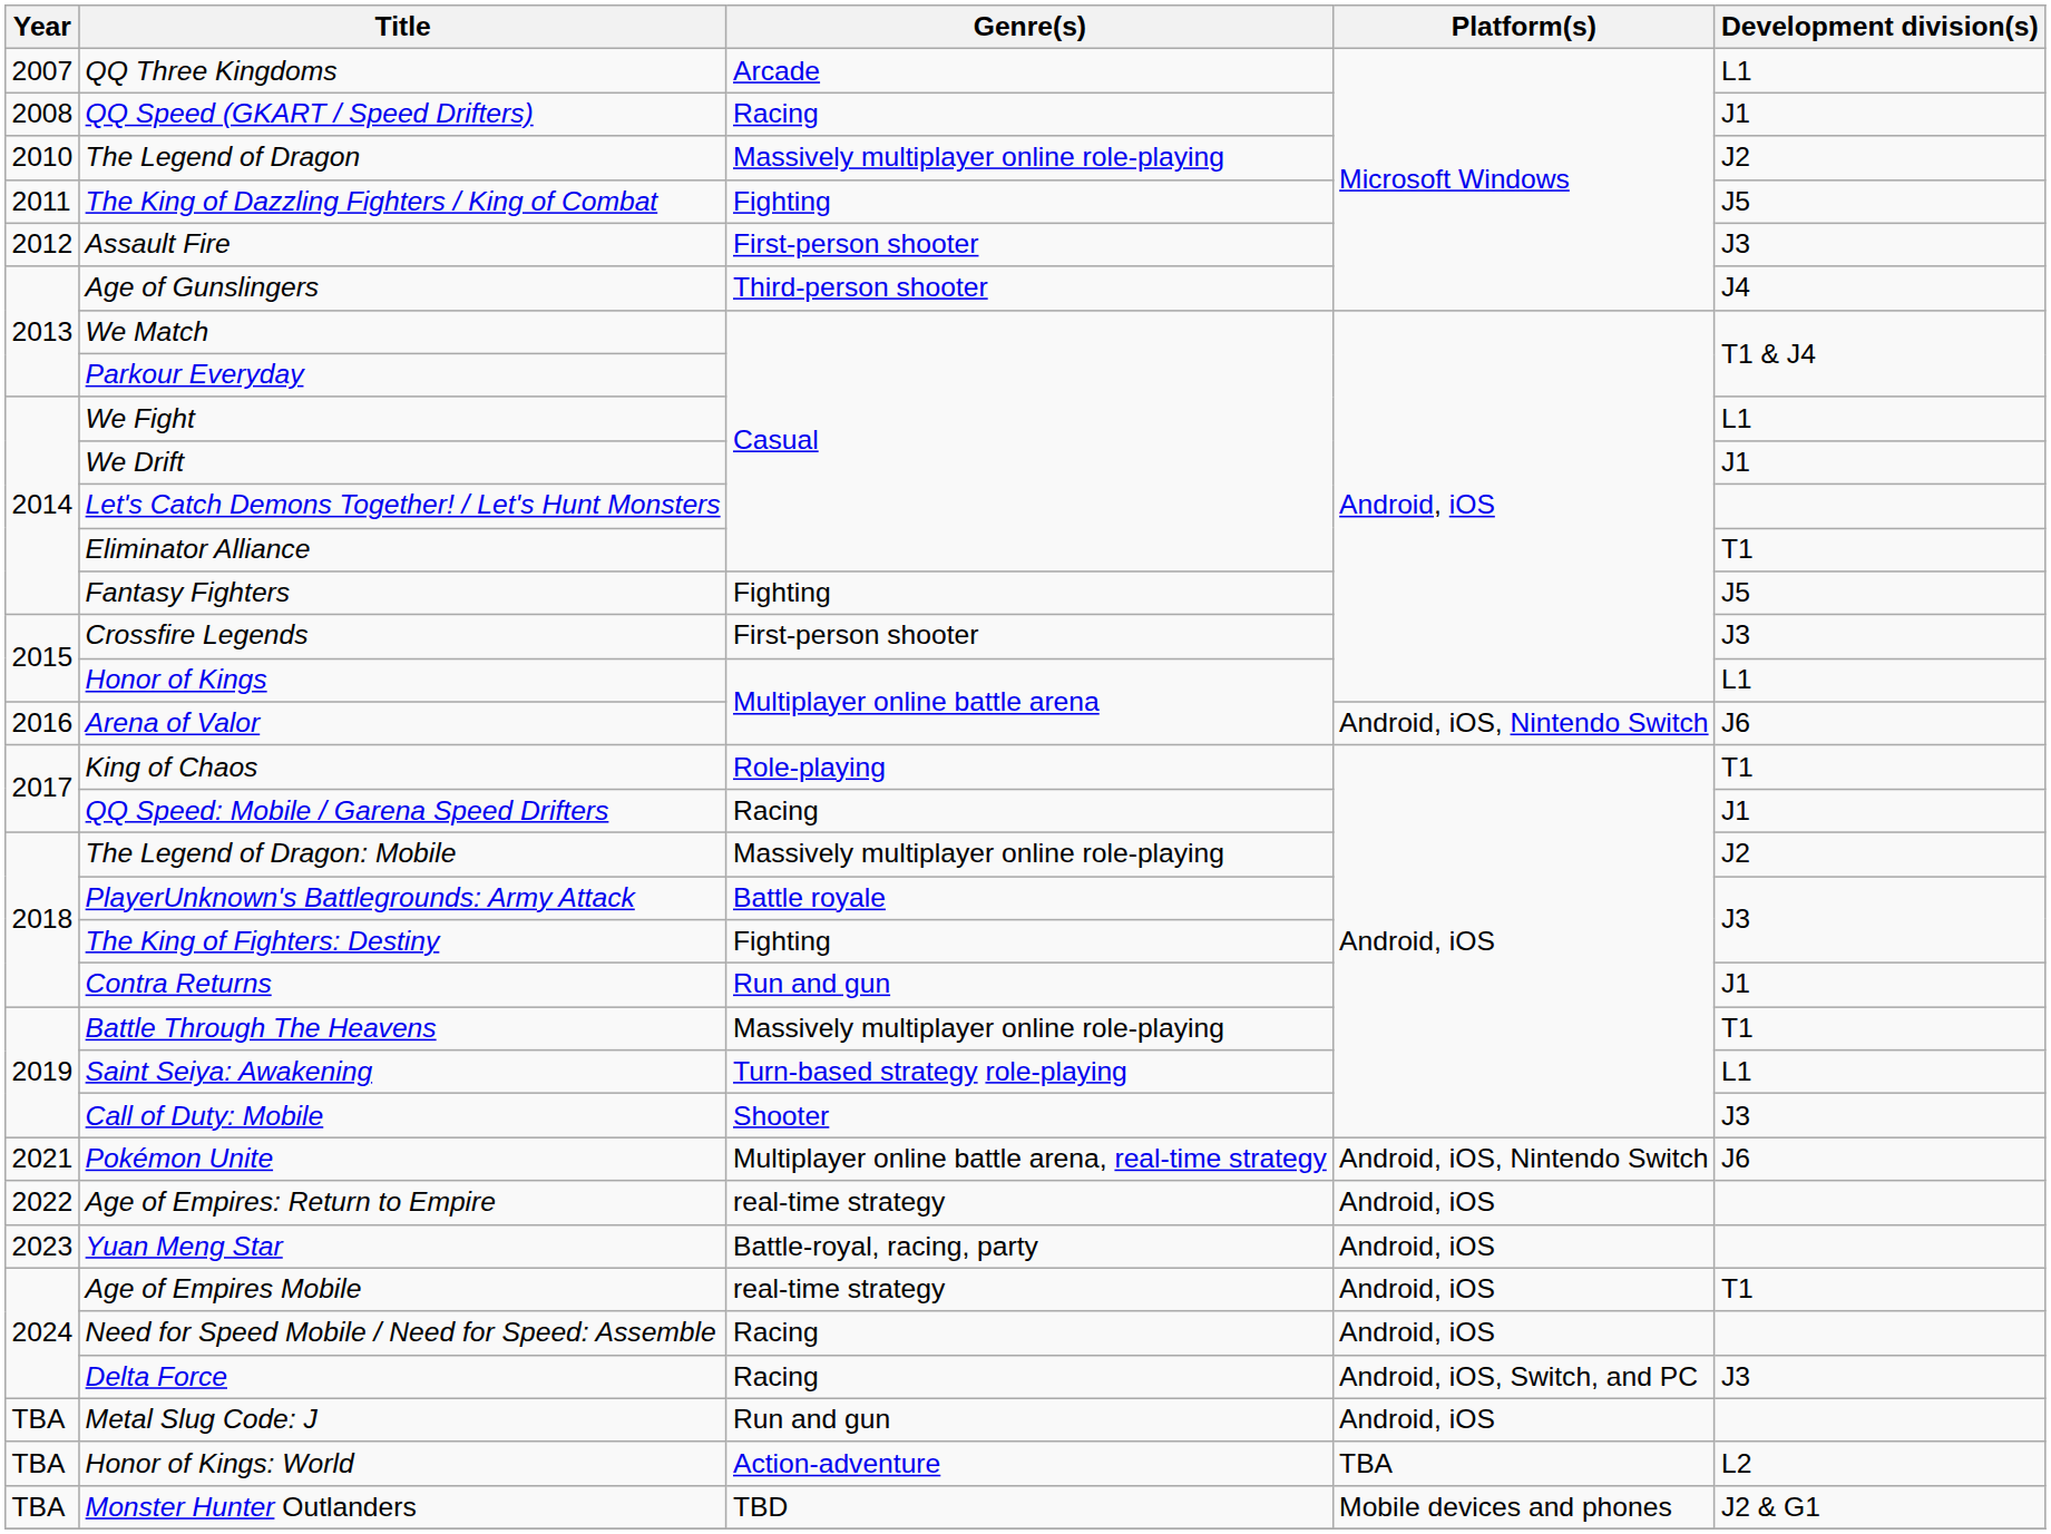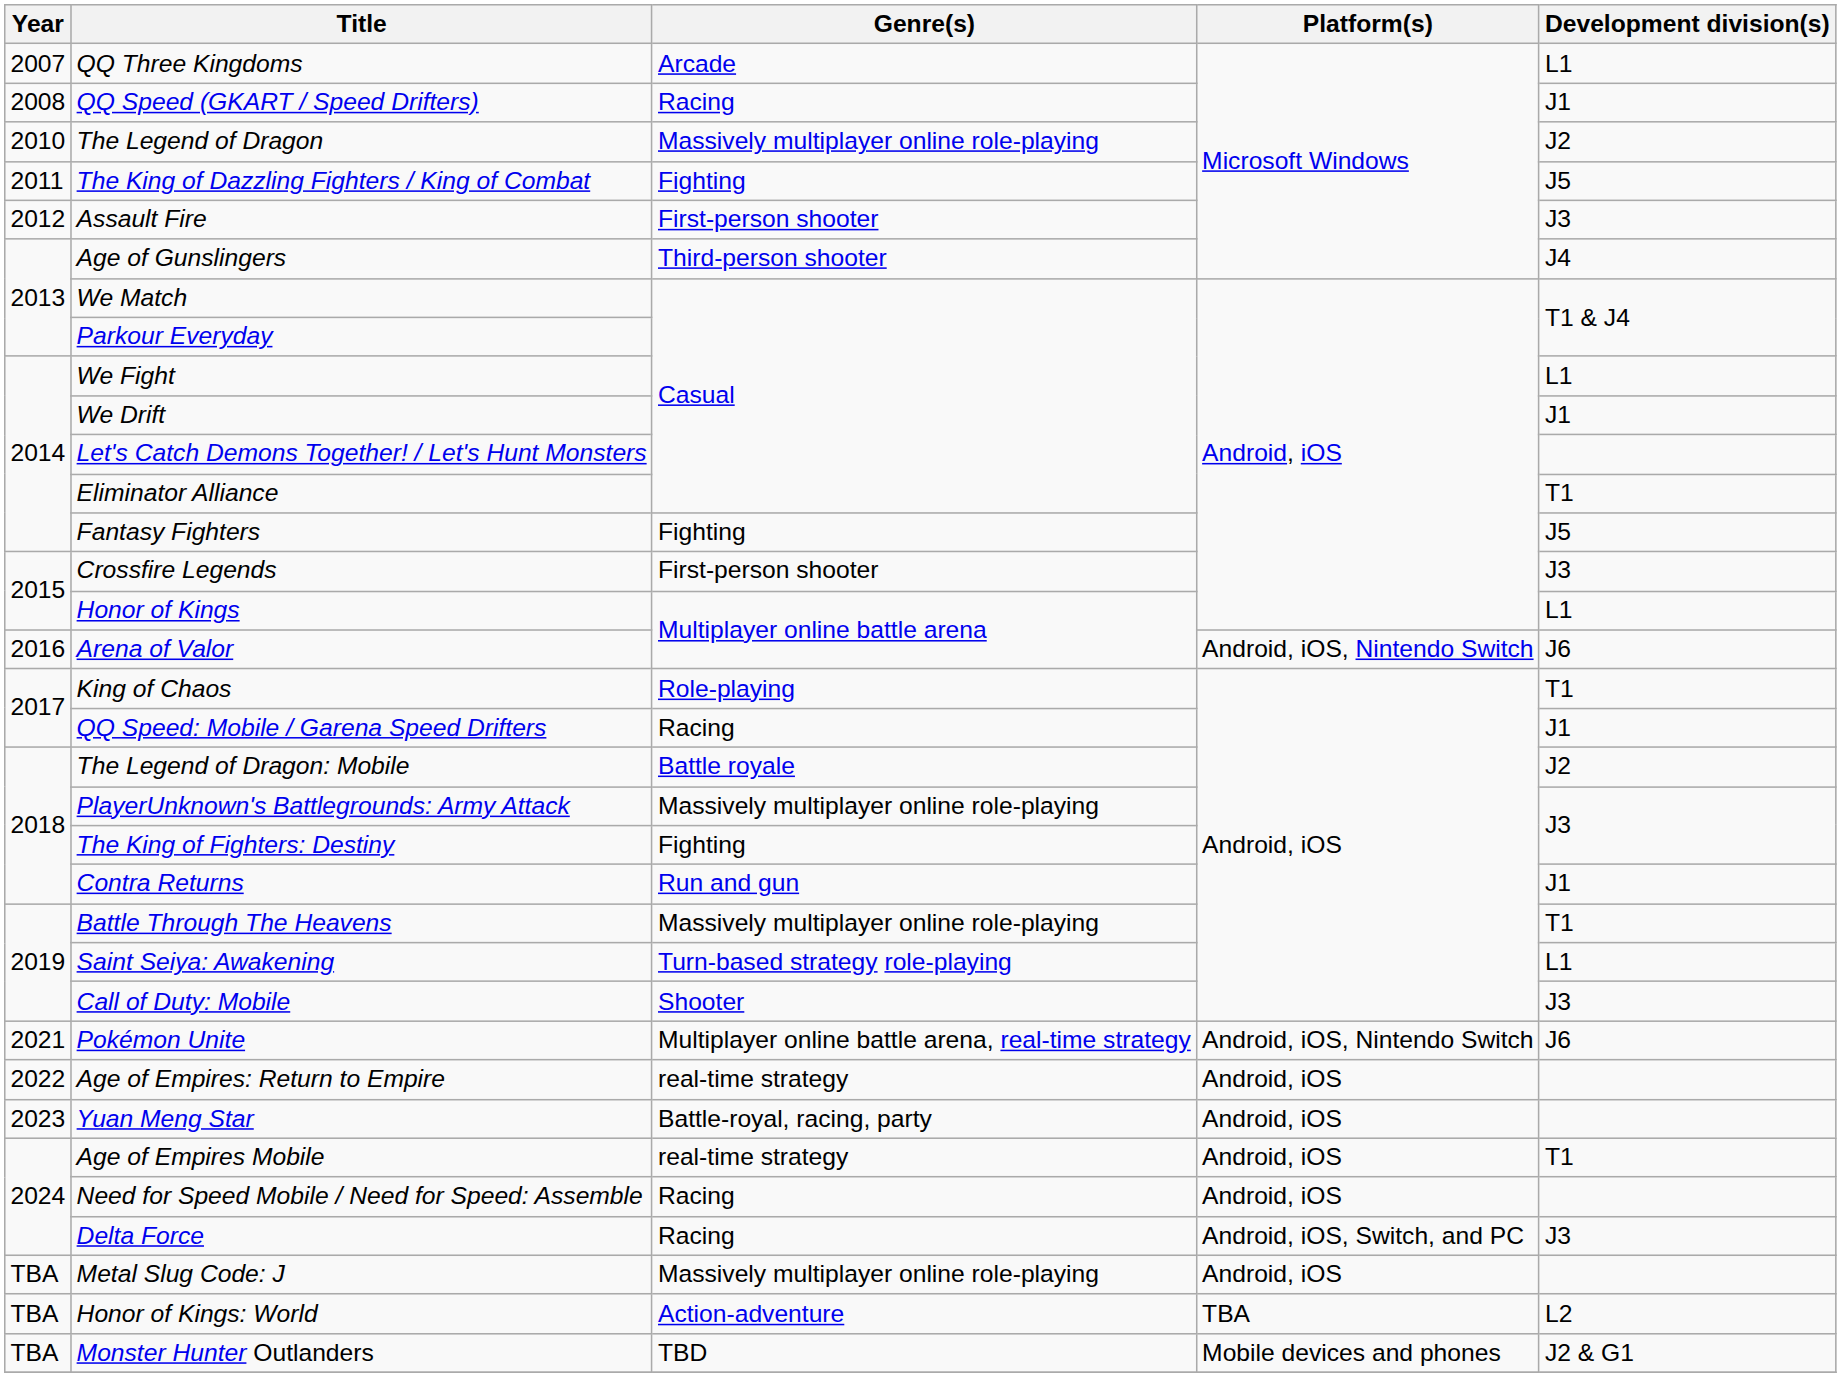The Legend of Dragon: Mobile | Genre(s): Massively multiplayer online role-playing -> Battle royale
PlayerUnknown's Battlegrounds: Army Attack | Genre(s): Battle royale -> Massively multiplayer online role-playing
Metal Slug Code: J | Genre(s): Run and gun -> Massively multiplayer online role-playing
